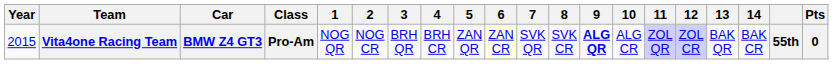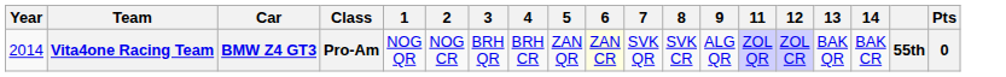- column: 10 | ALG CR
Vita4one Racing Team | Year: 2015 -> 2014
Vita4one Racing Team | 9: bold -> normal
